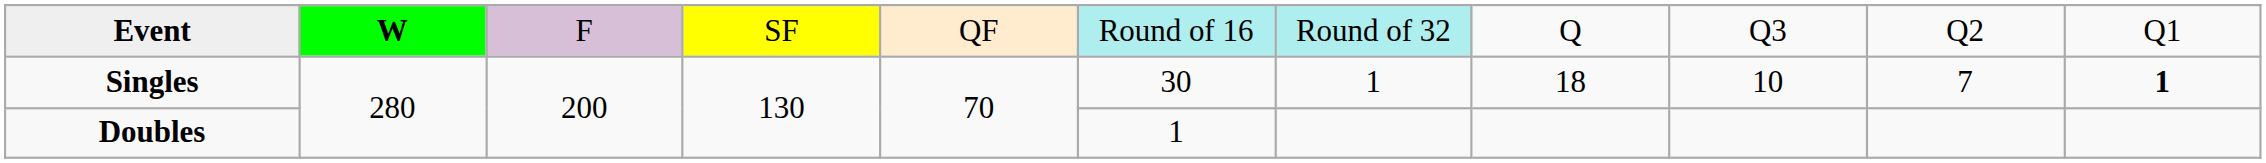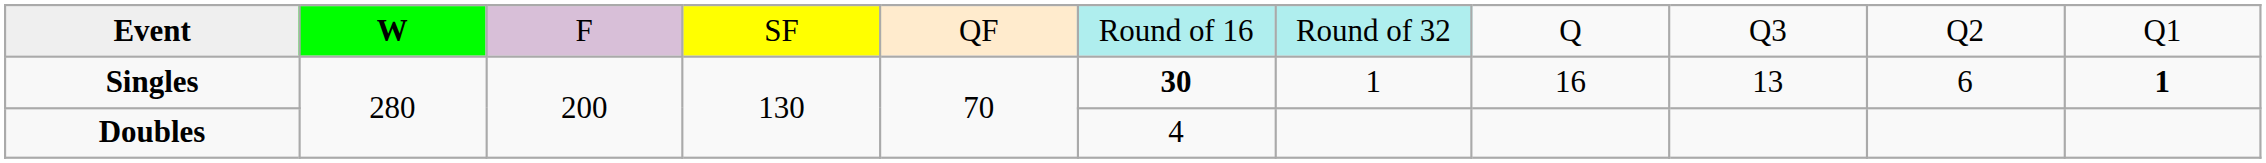Singles | column 6: normal -> bold
Singles | column 8: 18 -> 16
Singles | column 9: 10 -> 13
Singles | column 10: 7 -> 6
Doubles | column 6: 1 -> 4
